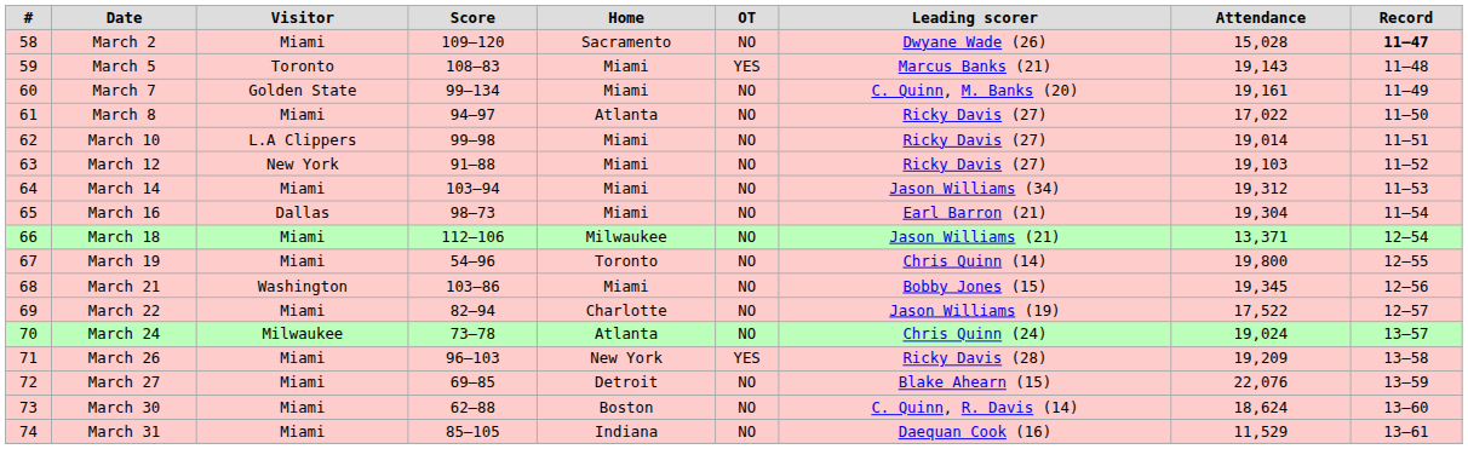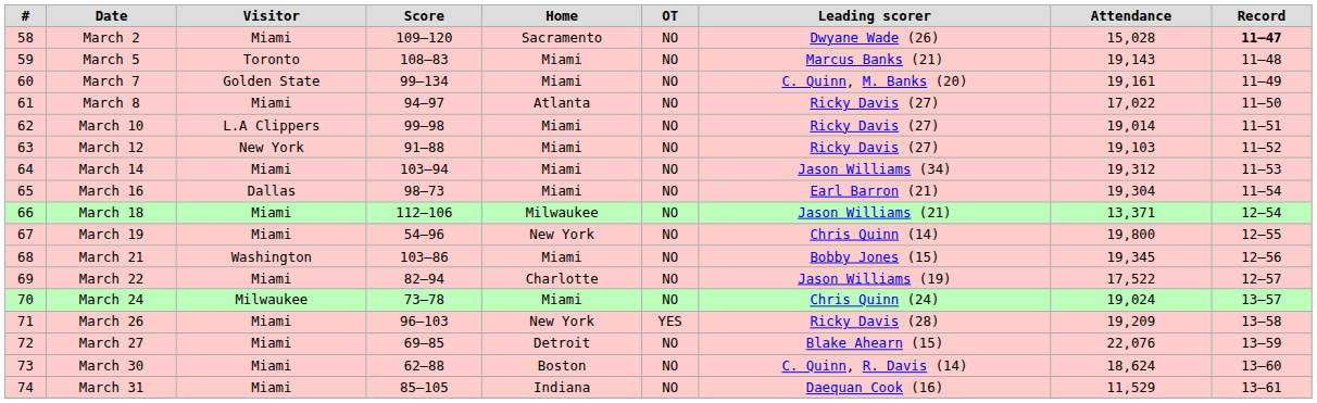March 5 | OT: YES -> NO
March 19 | Home: Toronto -> New York
March 24 | Home: Atlanta -> Miami
